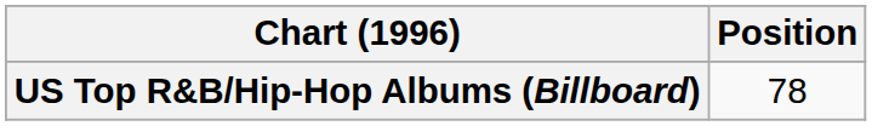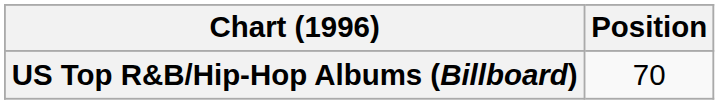US Top R&B/Hip-Hop Albums (Billboard) | Position: 78 -> 70
